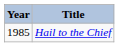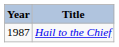Hail to the Chief | Year: 1985 -> 1987
